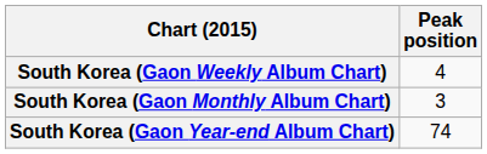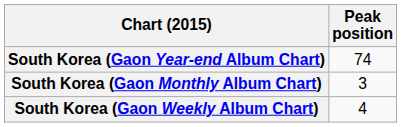rows swapped: South Korea (Gaon Weekly Album Chart) <-> South Korea (Gaon Year-end Album Chart)
